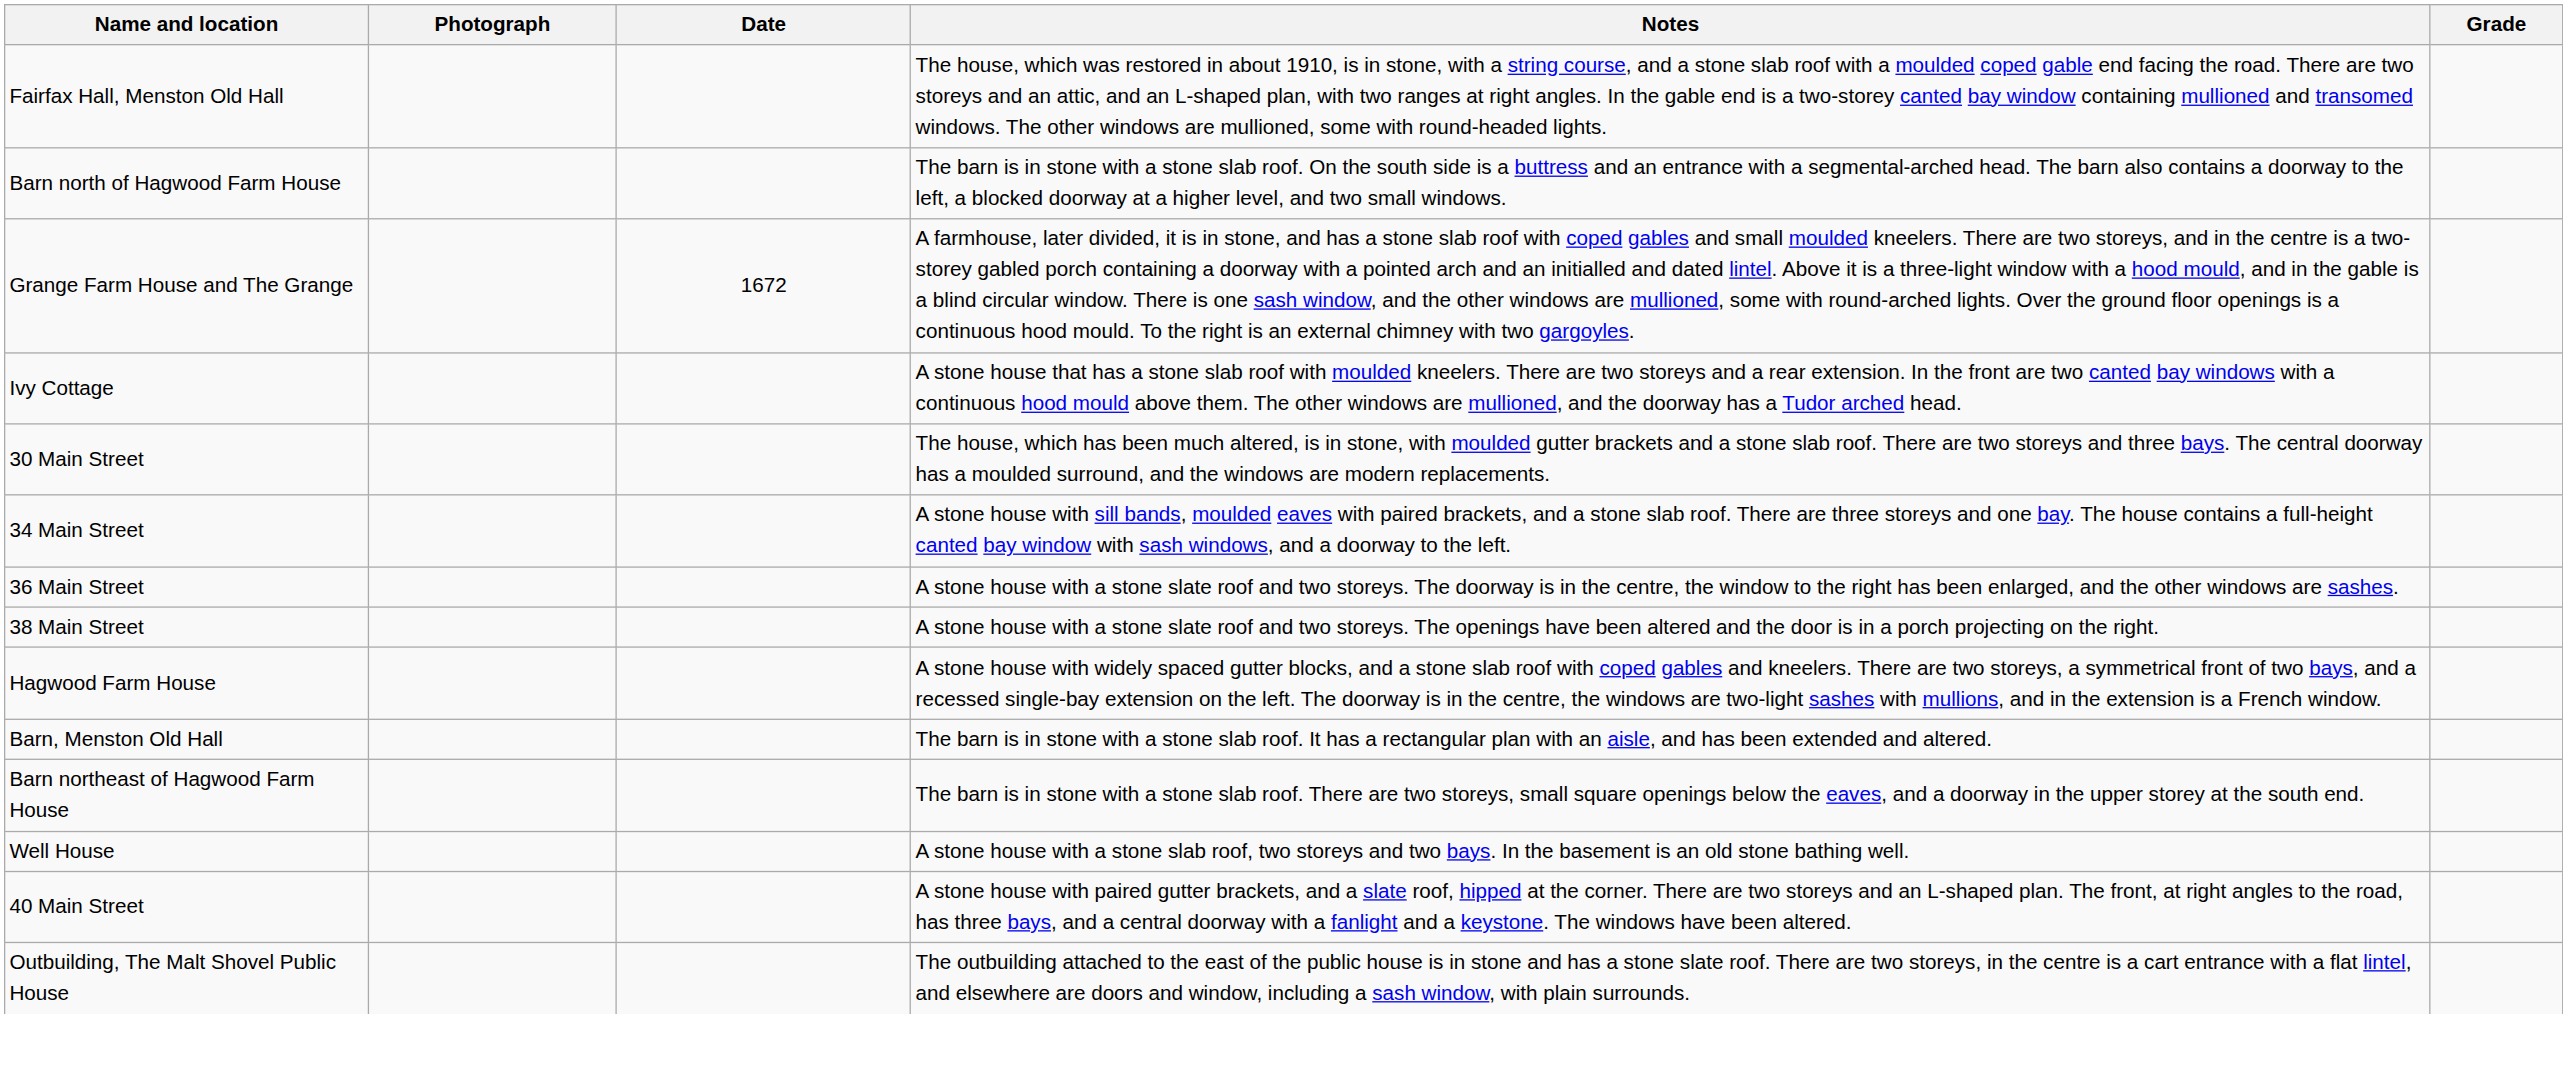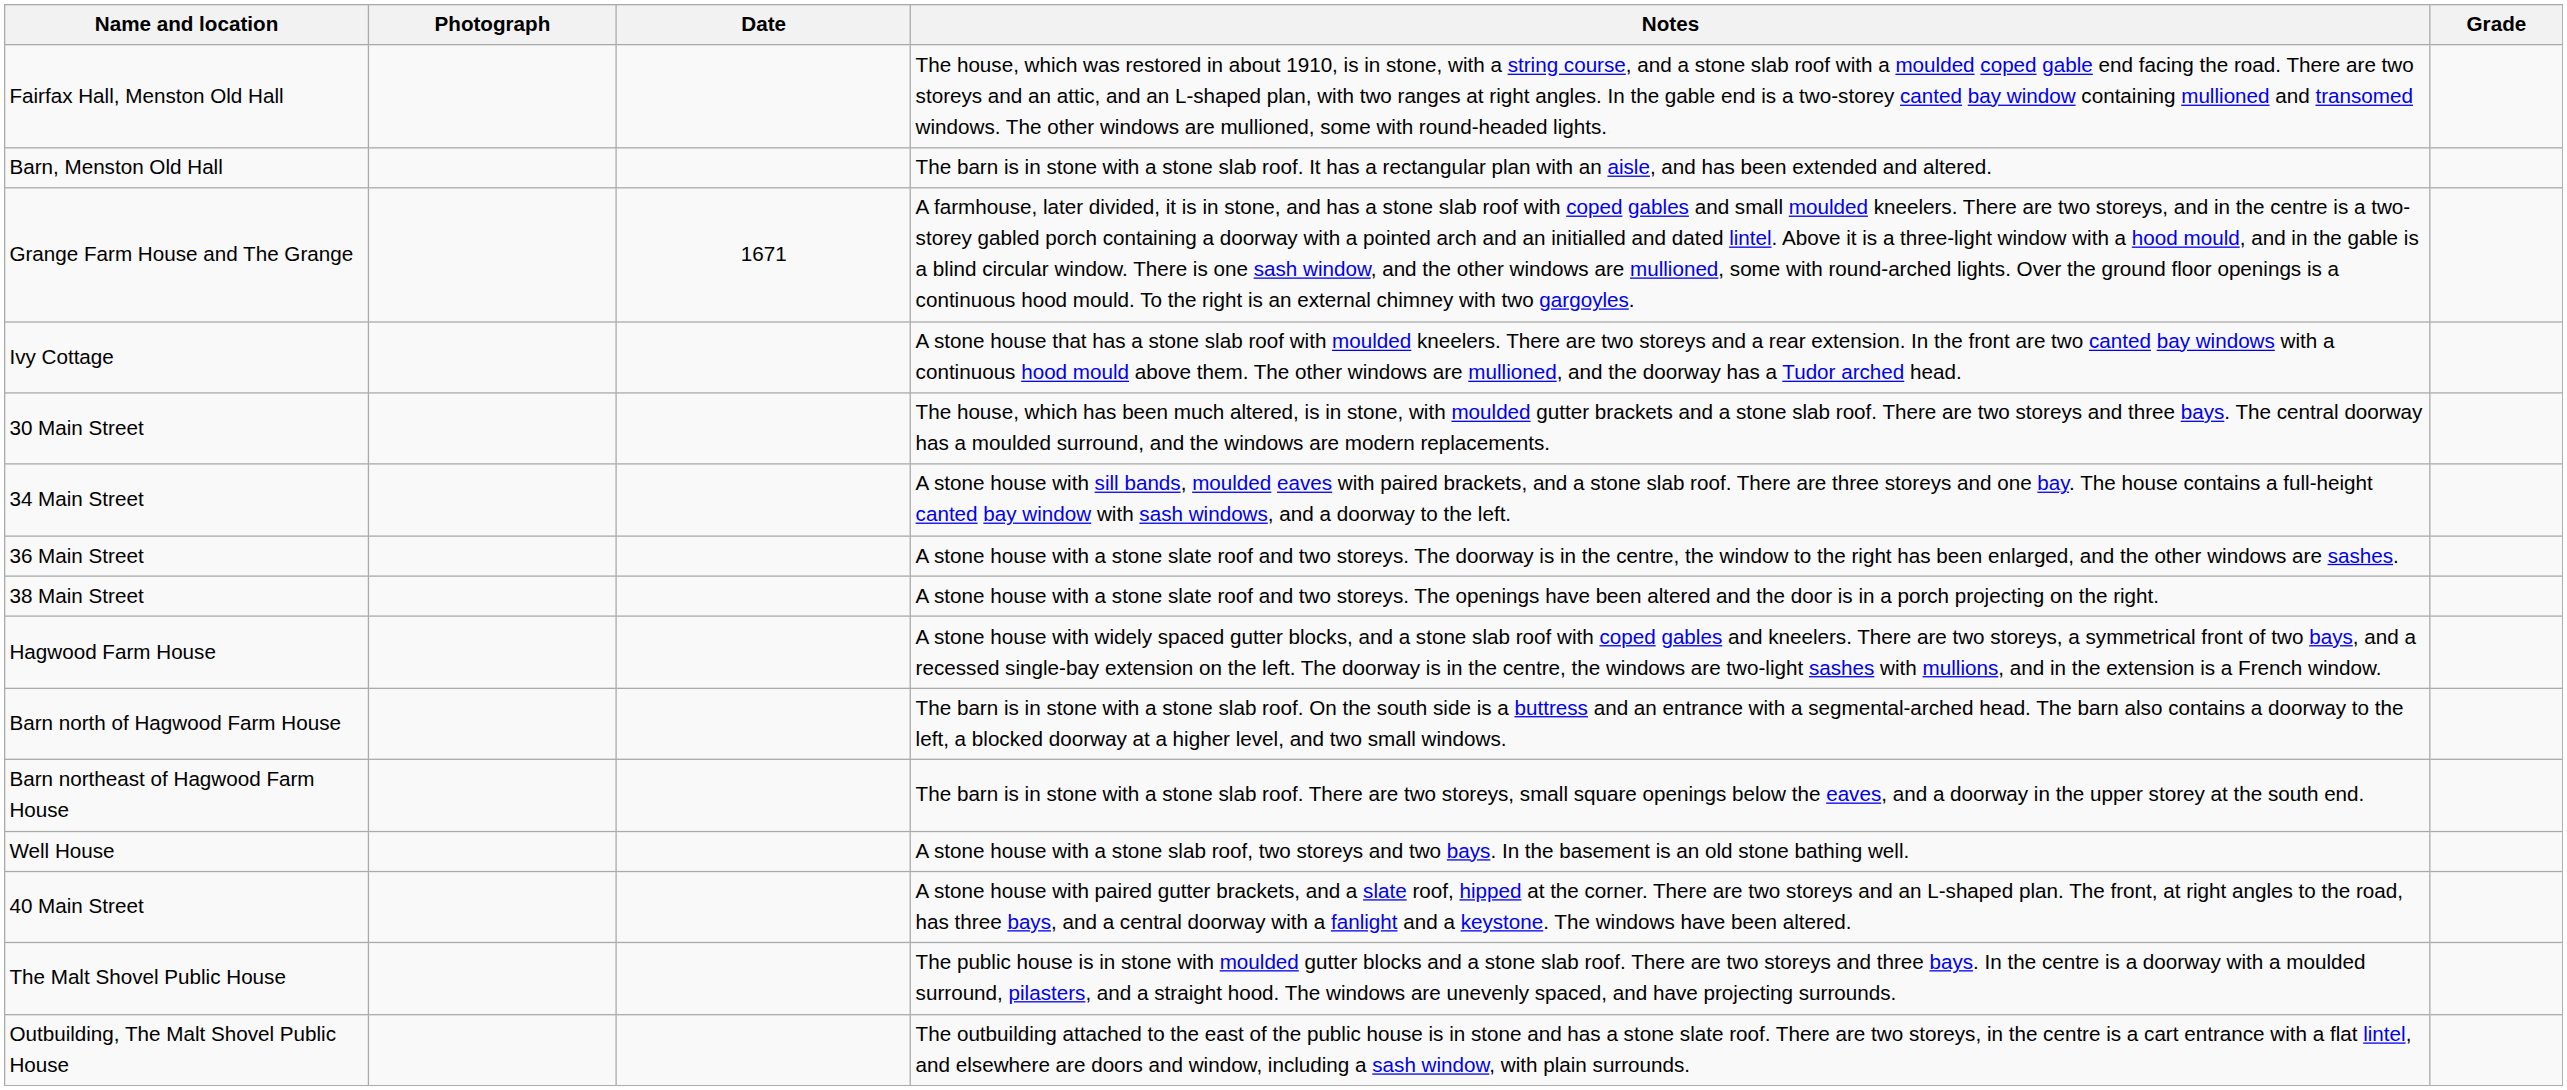rows swapped: Barn, Menston Old Hall <-> Barn north of Hagwood Farm House
Grange Farm House and The Grange | Date: 1672 -> 1671
+ row: The Malt Shovel Public House | The public house is in stone with moulded gutter blocks and a stone slab roof. There are two storeys and three bays. In the centre is a doorway with a moulded surround, pilasters, and a straight hood. The windows are unevenly spaced, and have projecting surrounds.
